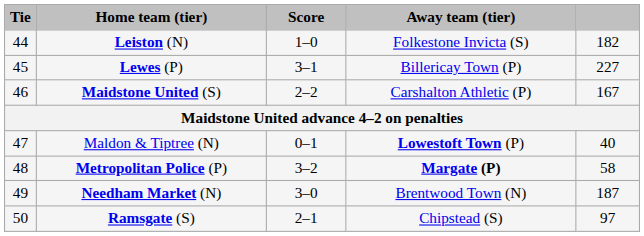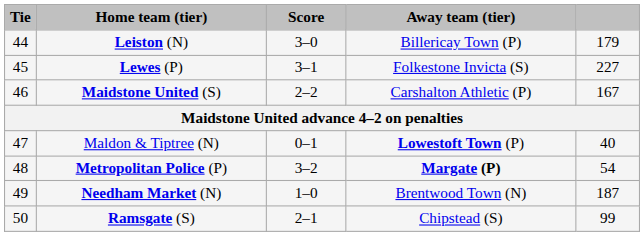Leiston (N) | Score: 1–0 -> 3–0
Leiston (N) | Away team (tier): Folkestone Invicta (S) -> Billericay Town (P)
Leiston (N) | column 5: 182 -> 179
Lewes (P) | Away team (tier): Billericay Town (P) -> Folkestone Invicta (S)
Metropolitan Police (P) | column 5: 58 -> 54
Needham Market (N) | Score: 3–0 -> 1–0
Ramsgate (S) | column 5: 97 -> 99
